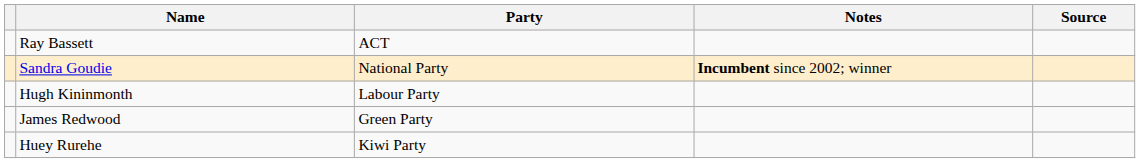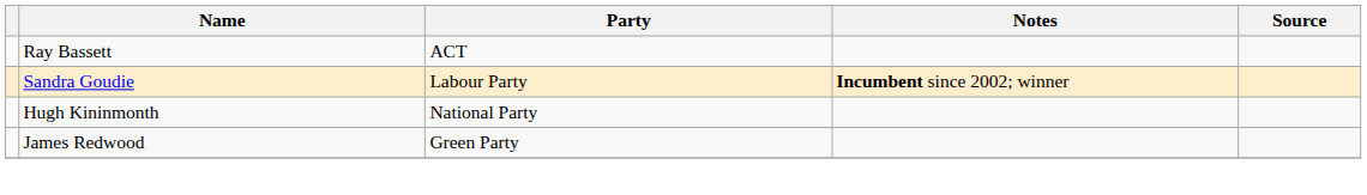Sandra Goudie | Party: National Party -> Labour Party
Hugh Kininmonth | Party: Labour Party -> National Party
- row: Huey Rurehe | Kiwi Party
